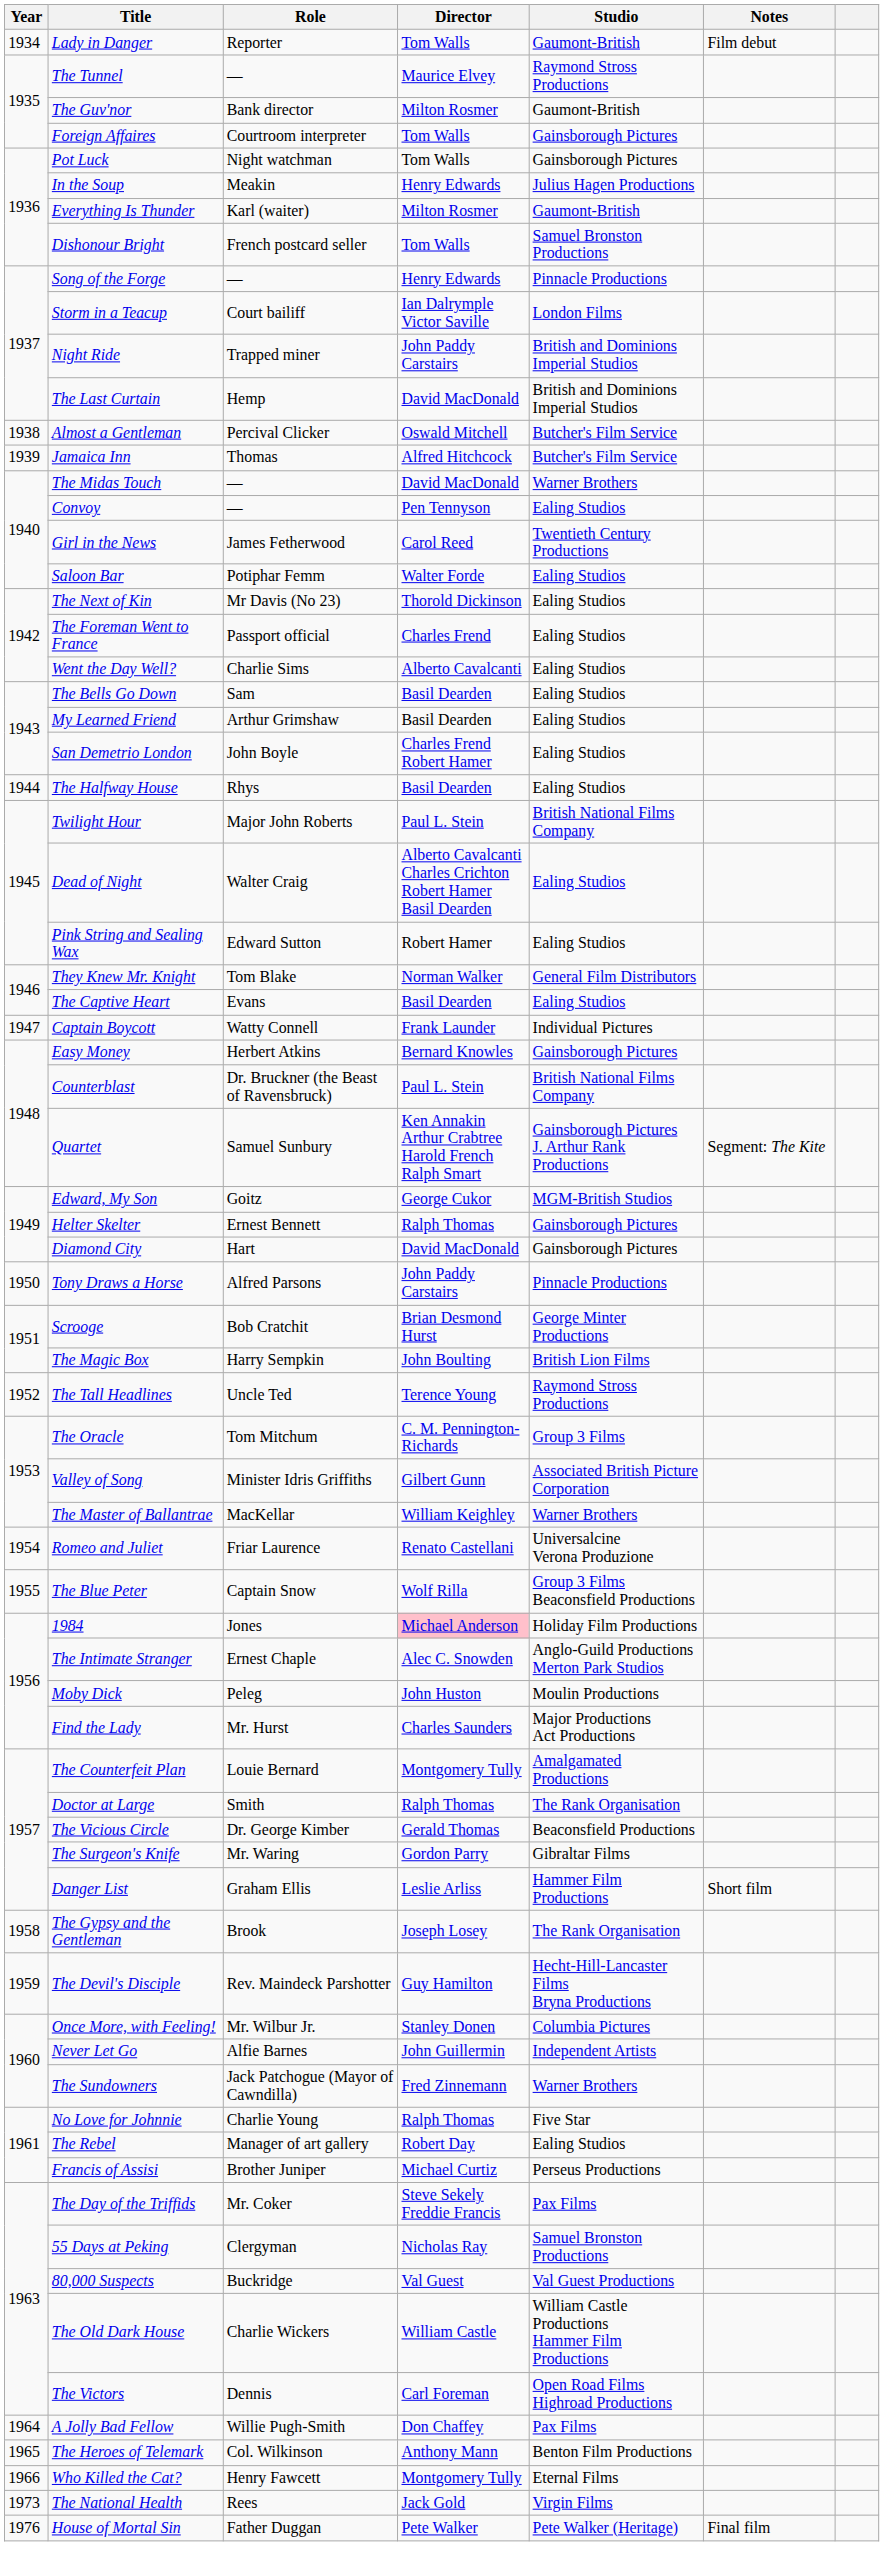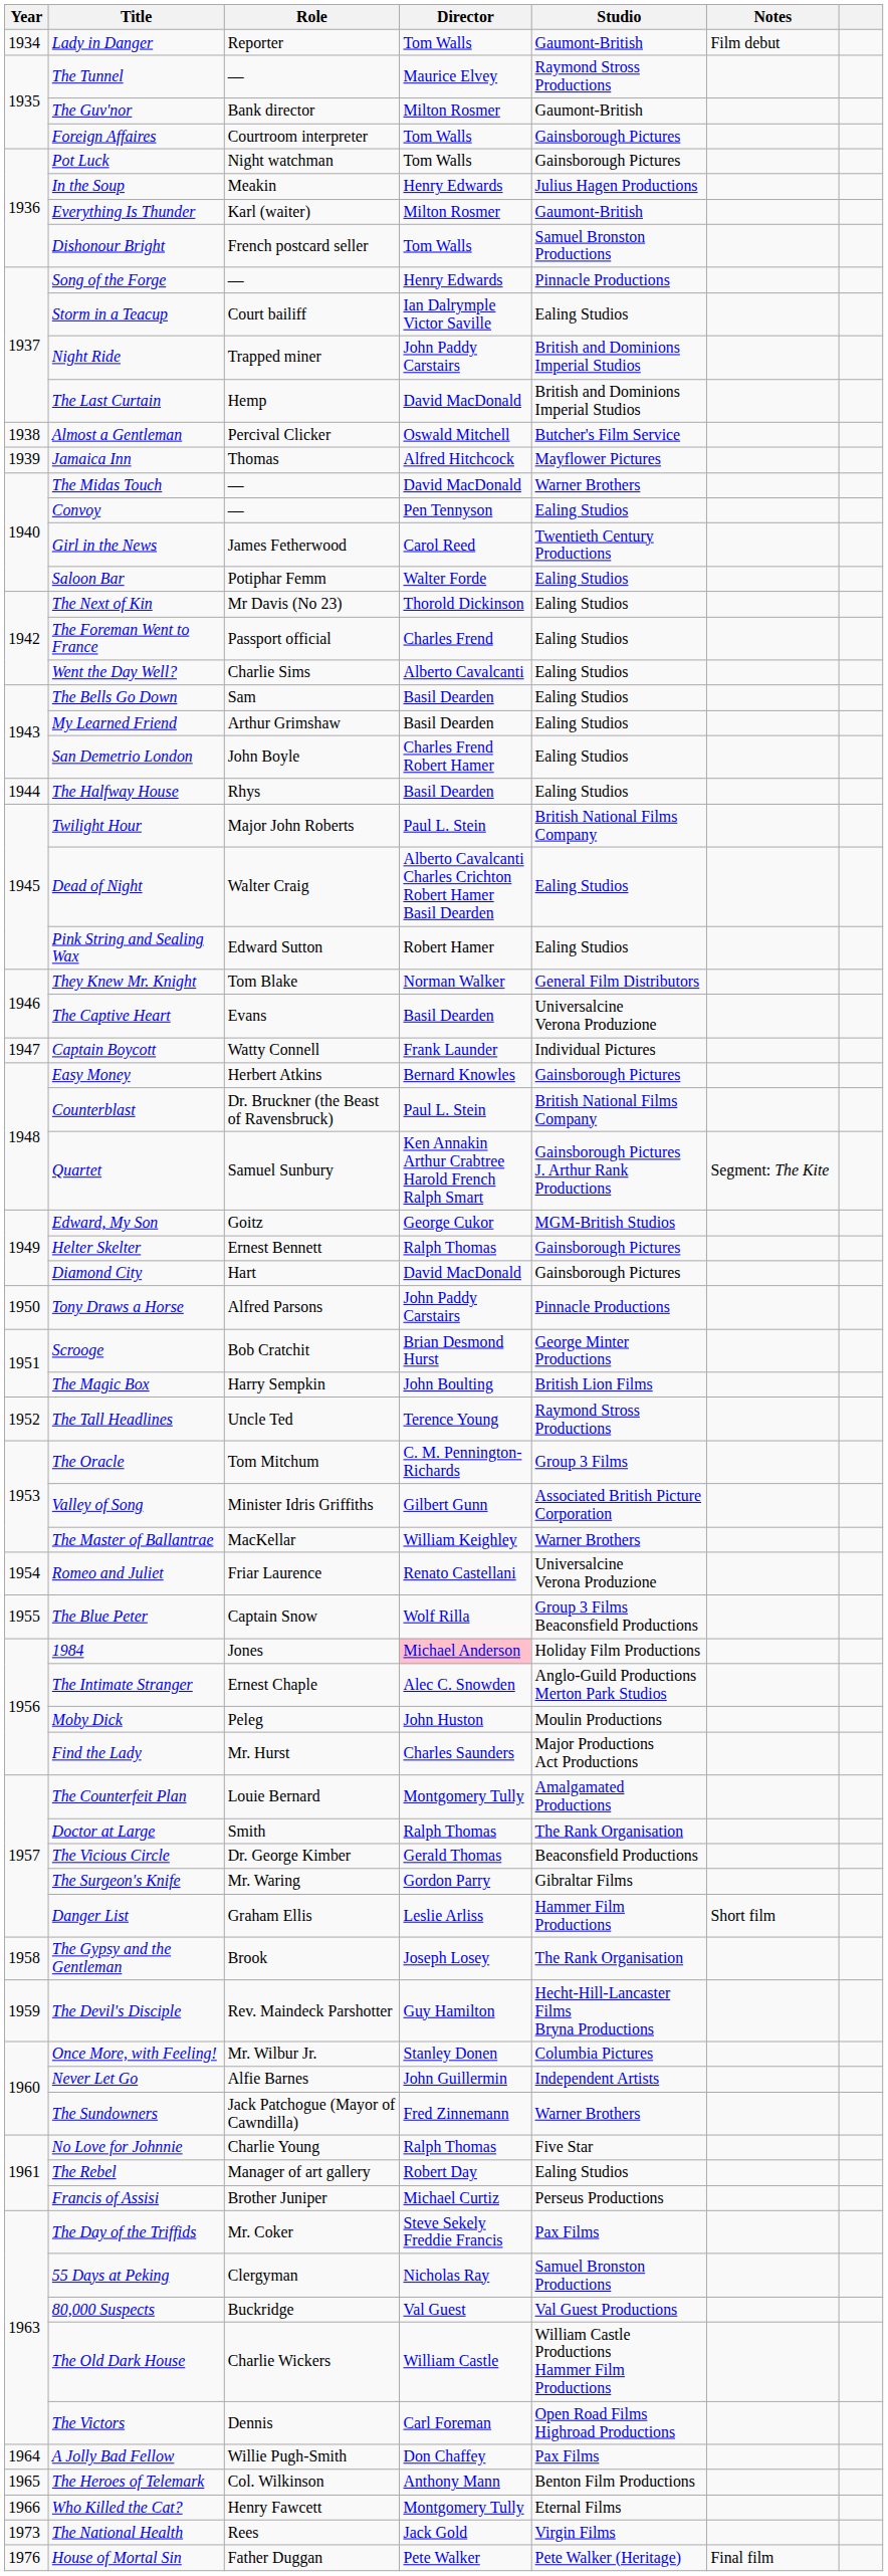Storm in a Teacup | Studio: London Films -> Ealing Studios
Jamaica Inn | Studio: Butcher's Film Service -> Mayflower Pictures
The Captive Heart | Studio: Ealing Studios -> Universalcine Verona Produzione
